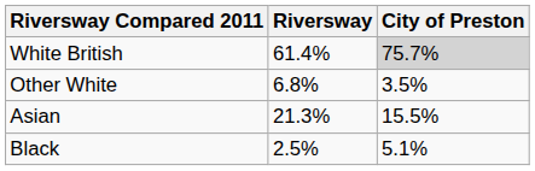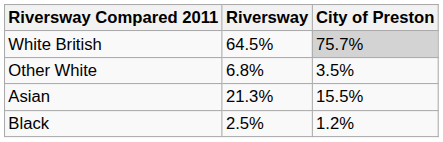White British | Riversway: 61.4% -> 64.5%
Black | City of Preston: 5.1% -> 1.2%
